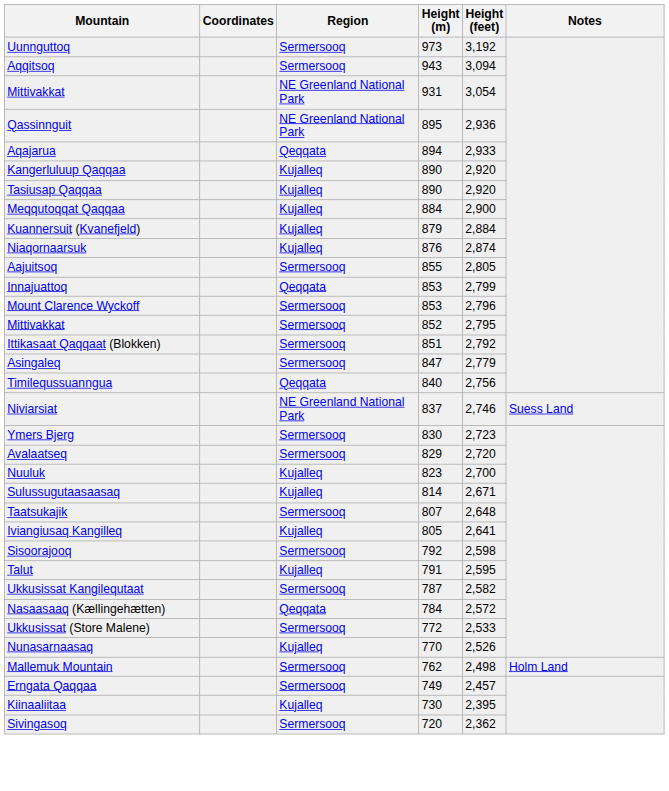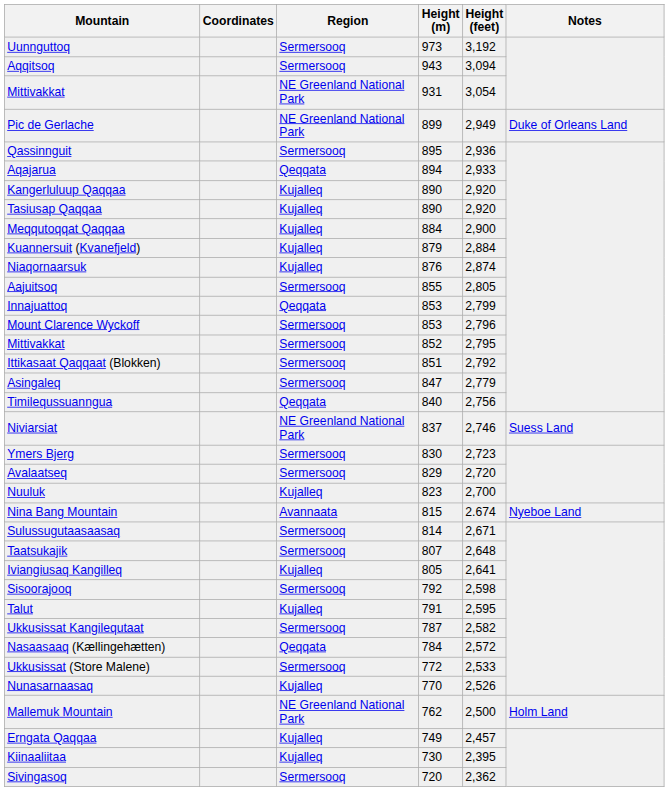+ row: Pic de Gerlache | NE Greenland National Park | 899 | 2,949 | Duke of Orleans Land
Qassinnguit | Region: NE Greenland National Park -> Sermersooq
+ row: Nina Bang Mountain | Avannaata | 815 | 2.674 | Nyeboe Land
Sulussugutaasaasaq | Region: Kujalleq -> Sermersooq
Mallemuk Mountain | Region: Sermersooq -> NE Greenland National Park
Mallemuk Mountain | Height (feet): 2,498 -> 2,500
Erngata Qaqqaa | Region: Sermersooq -> Kujalleq
